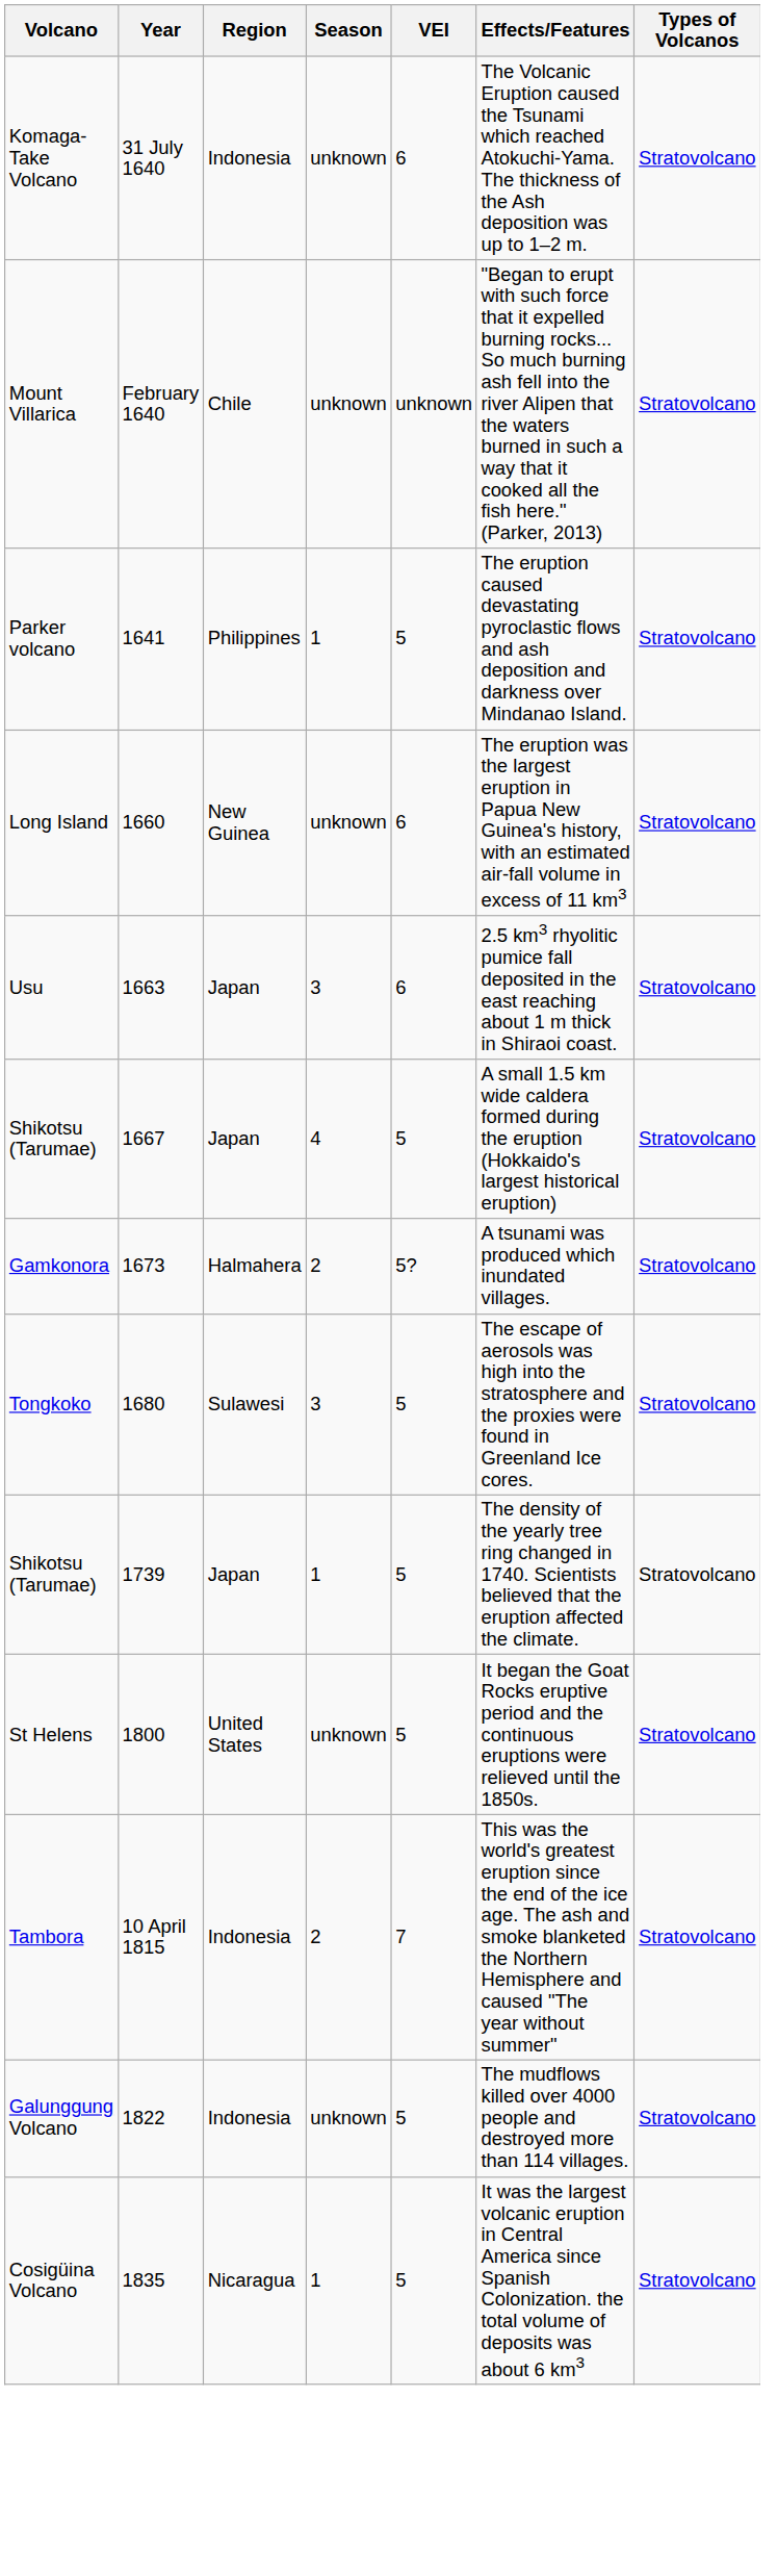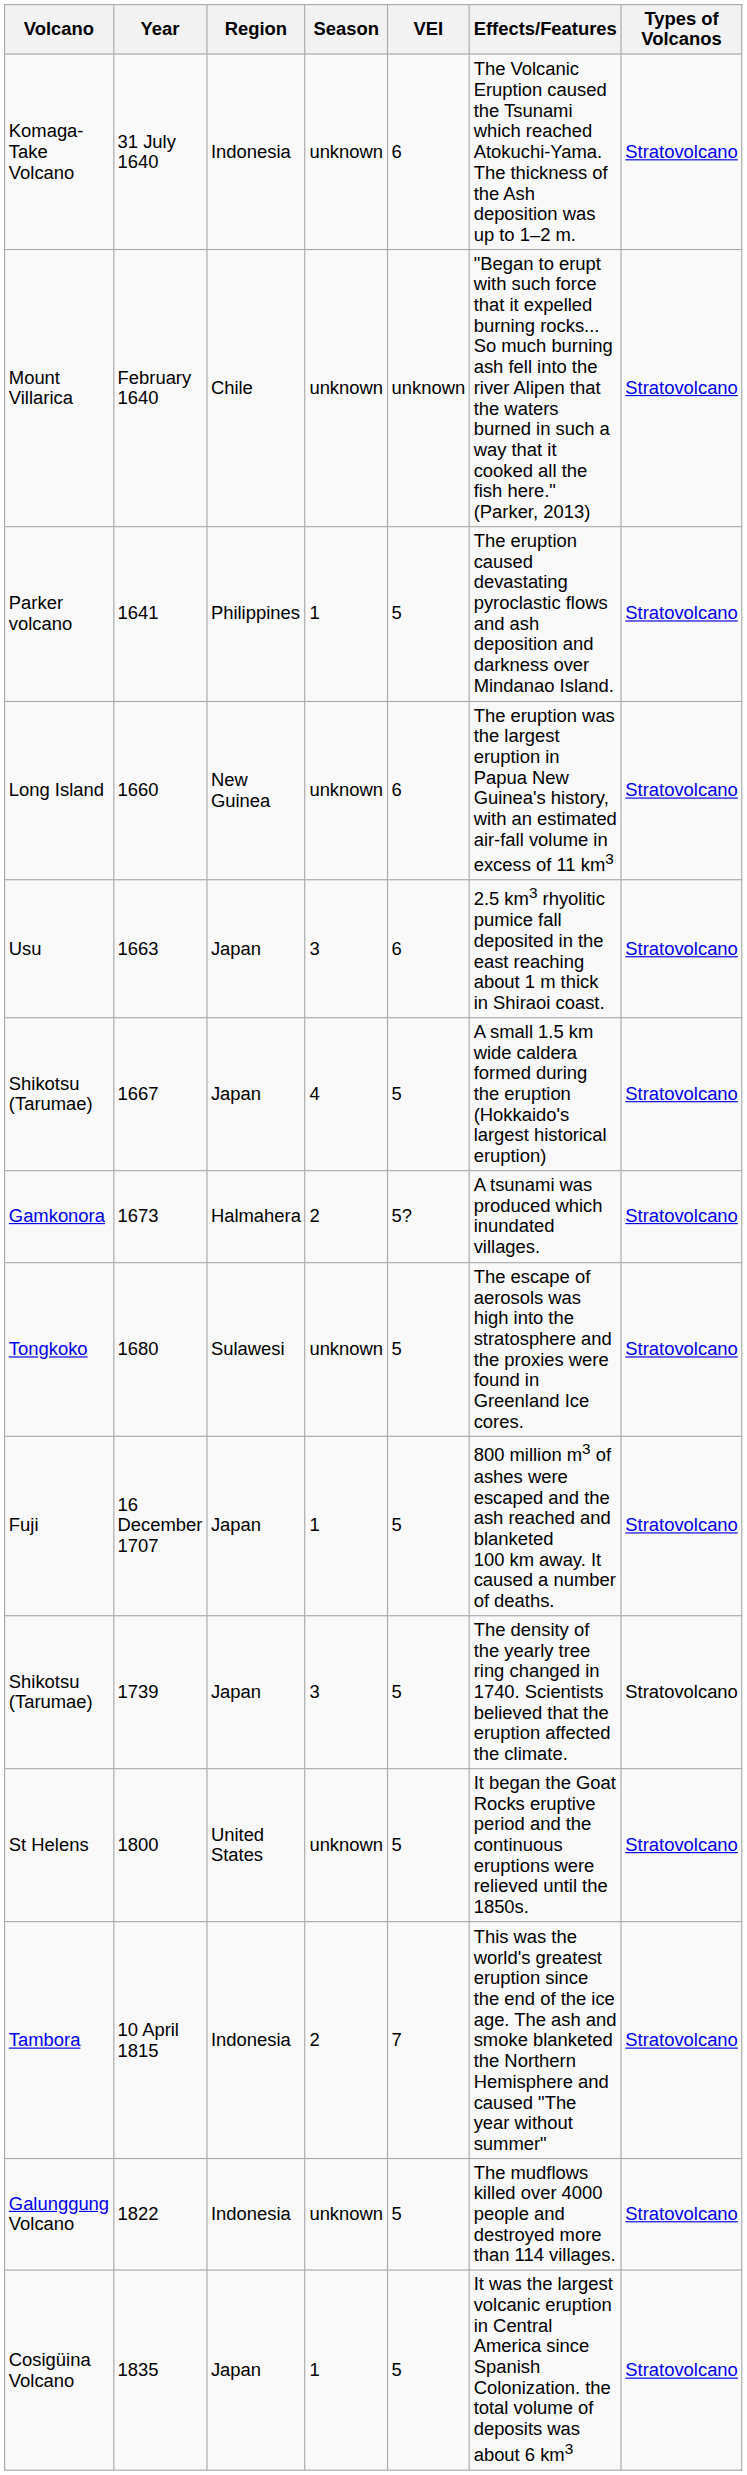Tongkoko | Season: 3 -> unknown
+ row: Fuji | 16 December 1707 | Japan | 1 | 5 | 800 million m3 of ashes were escaped and the ash reached and blanketed 100 km away. It caused a number of deaths. | Stratovolcano
Shikotsu (Tarumae) / 1739 | Season: 1 -> 3
Cosigüina Volcano | Region: Nicaragua -> Japan
